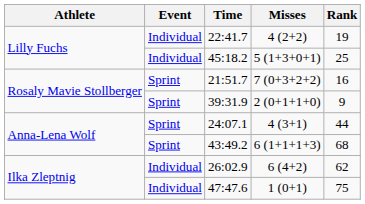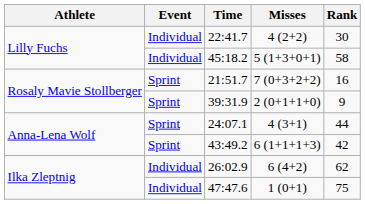22:41.7 | Rank: 19 -> 30
45:18.2 | Rank: 25 -> 58
43:49.2 | Rank: 68 -> 42
